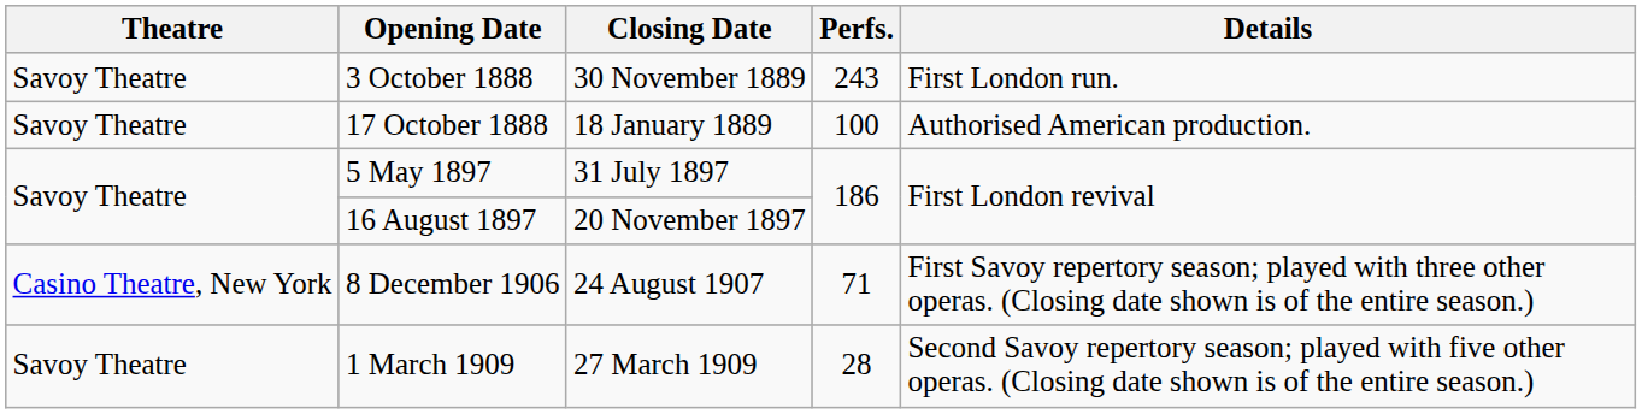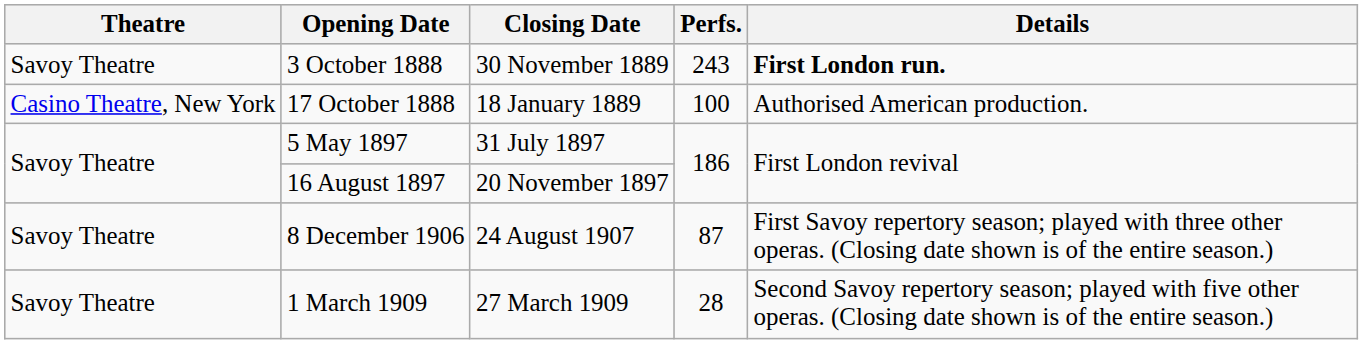3 October 1888 | Details: normal -> bold
17 October 1888 | Theatre: Savoy Theatre -> Casino Theatre, New York
8 December 1906 | Theatre: Casino Theatre, New York -> Savoy Theatre
8 December 1906 | Perfs.: 71 -> 87
